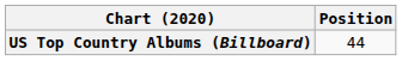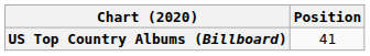US Top Country Albums (Billboard) | Position: 44 -> 41
